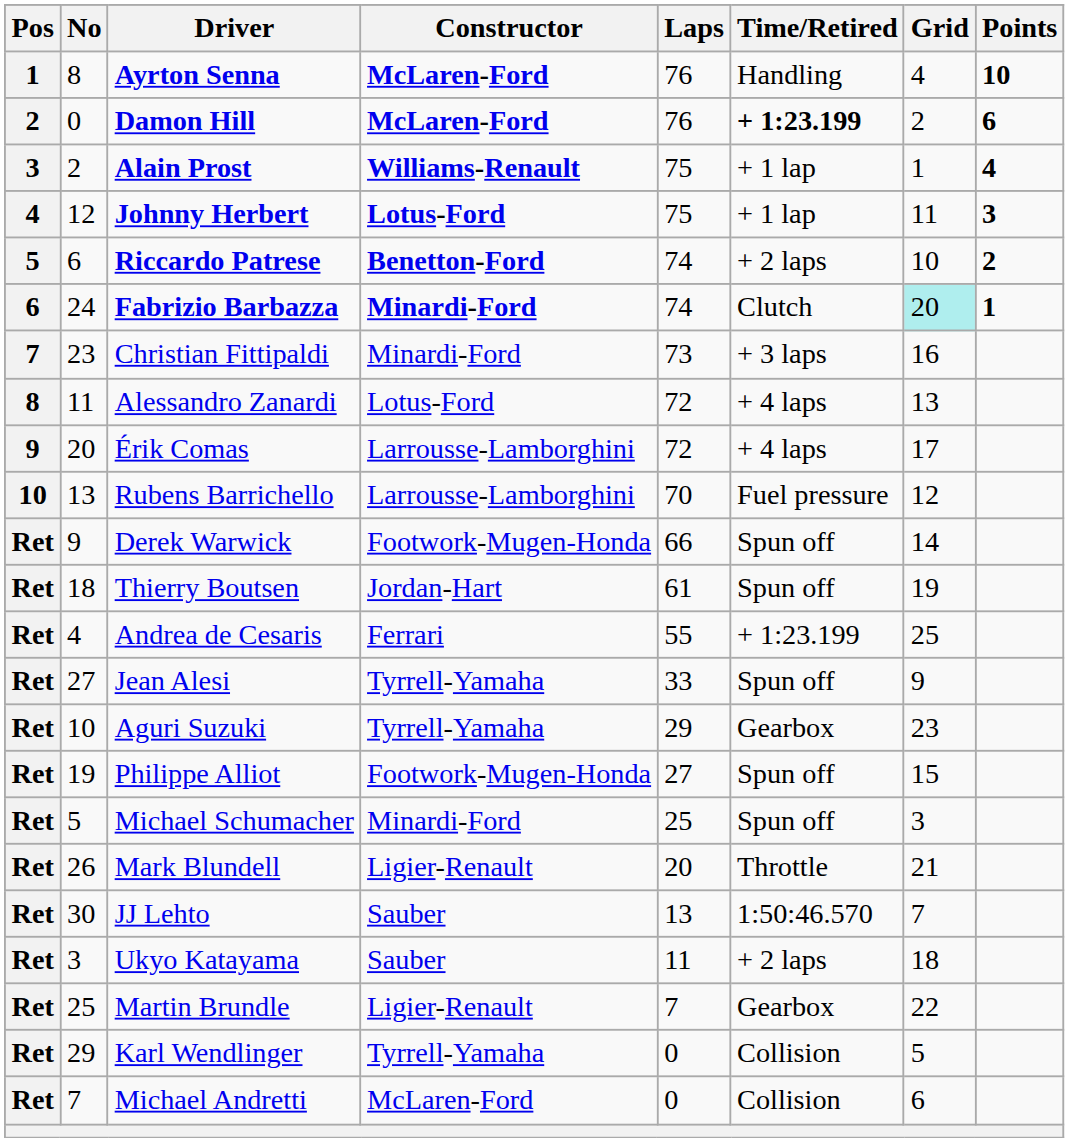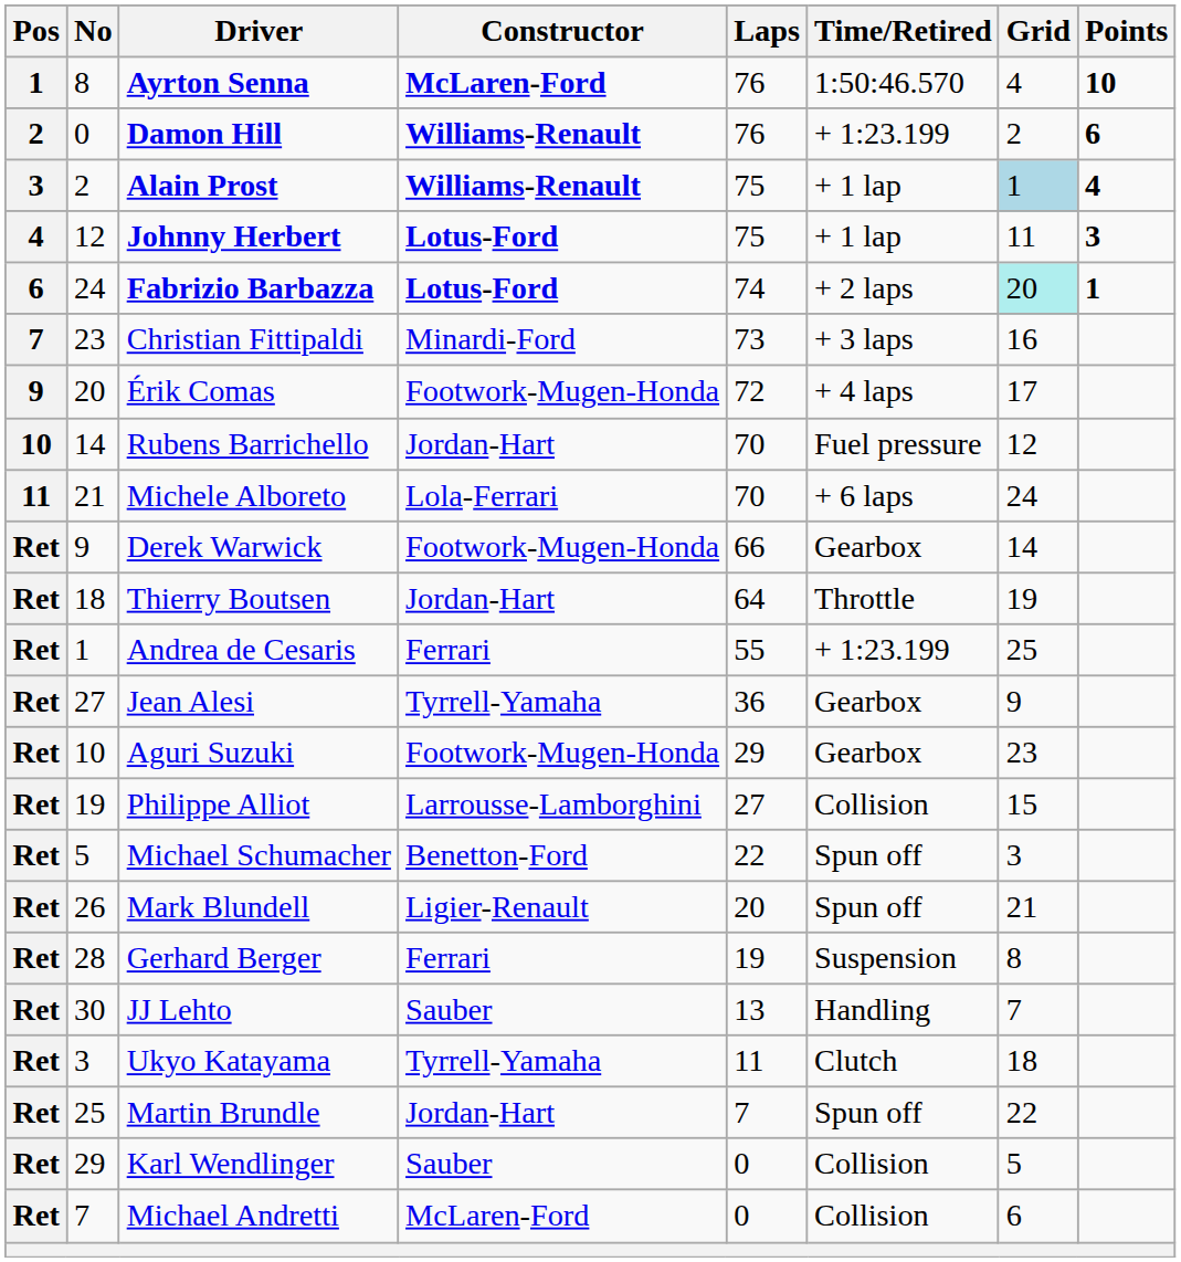Ayrton Senna | Time/Retired: Handling -> 1:50:46.570
Damon Hill | Constructor: McLaren-Ford -> Williams-Renault
Damon Hill | Time/Retired: bold -> normal
Alain Prost | Grid: no background -> lightblue background
- row: 5 | 6 | Riccardo Patrese | Benetton-Ford | 74 | + 2 laps | 10 | 2
Fabrizio Barbazza | Constructor: Minardi-Ford -> Lotus-Ford
Fabrizio Barbazza | Time/Retired: Clutch -> + 2 laps
- row: 8 | 11 | Alessandro Zanardi | Lotus-Ford | 72 | + 4 laps | 13
Érik Comas | Constructor: Larrousse-Lamborghini -> Footwork-Mugen-Honda
Rubens Barrichello | No: 13 -> 14
Rubens Barrichello | Constructor: Larrousse-Lamborghini -> Jordan-Hart
+ row: 11 | 21 | Michele Alboreto | Lola-Ferrari | 70 | + 6 laps | 24
Derek Warwick | Time/Retired: Spun off -> Gearbox
Thierry Boutsen | Laps: 61 -> 64
Thierry Boutsen | Time/Retired: Spun off -> Throttle
Andrea de Cesaris | No: 4 -> 1
Jean Alesi | Laps: 33 -> 36
Jean Alesi | Time/Retired: Spun off -> Gearbox
Aguri Suzuki | Constructor: Tyrrell-Yamaha -> Footwork-Mugen-Honda
Philippe Alliot | Constructor: Footwork-Mugen-Honda -> Larrousse-Lamborghini
Philippe Alliot | Time/Retired: Spun off -> Collision
Michael Schumacher | Constructor: Minardi-Ford -> Benetton-Ford
Michael Schumacher | Laps: 25 -> 22
Mark Blundell | Time/Retired: Throttle -> Spun off
+ row: Ret | 28 | Gerhard Berger | Ferrari | 19 | Suspension | 8
JJ Lehto | Time/Retired: 1:50:46.570 -> Handling
Ukyo Katayama | Constructor: Sauber -> Tyrrell-Yamaha
Ukyo Katayama | Time/Retired: + 2 laps -> Clutch
Martin Brundle | Constructor: Ligier-Renault -> Jordan-Hart
Martin Brundle | Time/Retired: Gearbox -> Spun off
Karl Wendlinger | Constructor: Tyrrell-Yamaha -> Sauber
